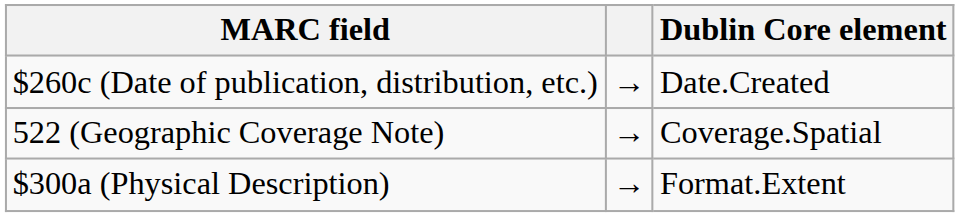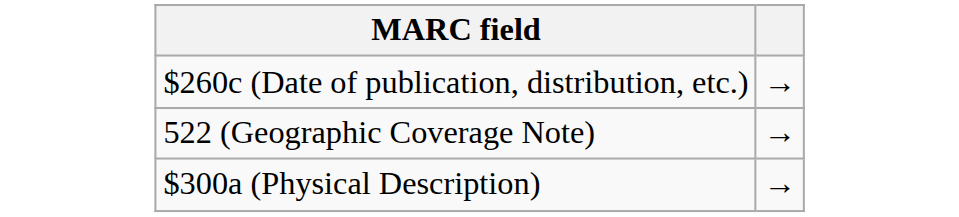- column: Dublin Core element | Date.Created | Coverage.Spatial | Format.Extent
